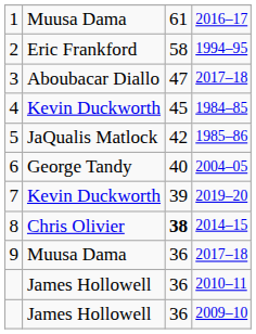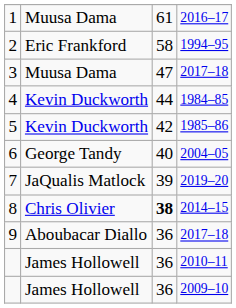3 | column 2: Aboubacar Diallo -> Muusa Dama
4 | column 3: 45 -> 44
5 | column 2: JaQualis Matlock -> Kevin Duckworth
7 | column 2: Kevin Duckworth -> JaQualis Matlock
9 | column 2: Muusa Dama -> Aboubacar Diallo
